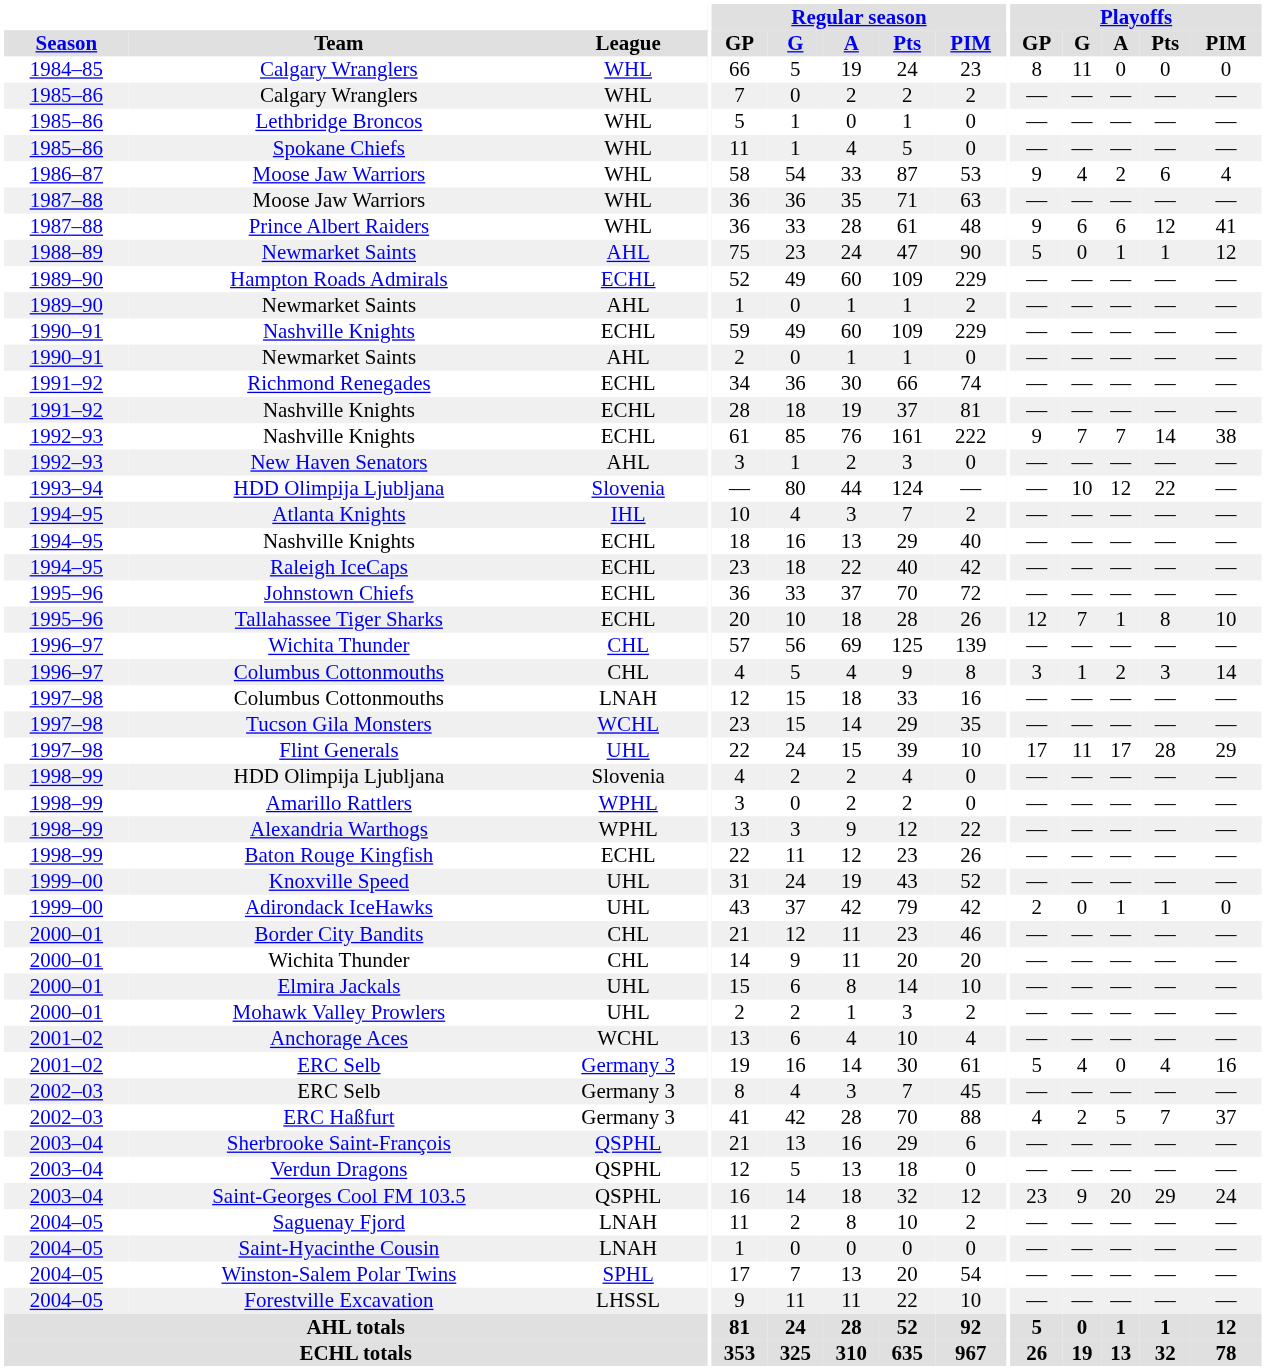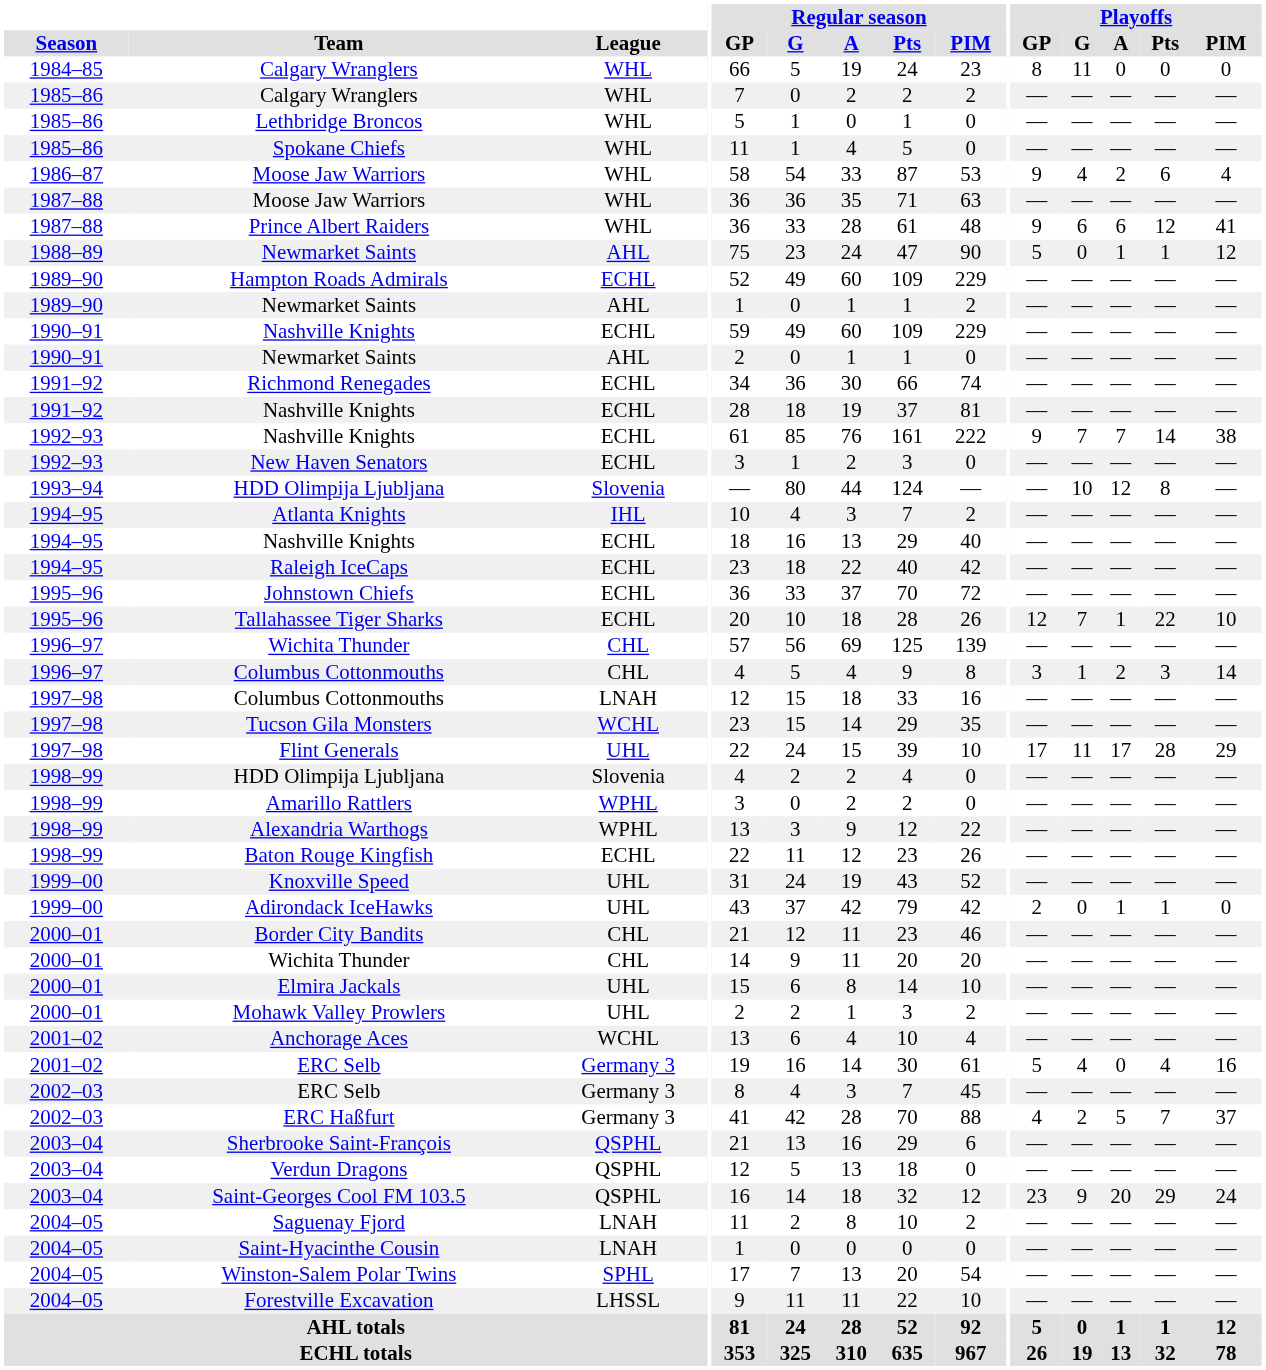New Haven Senators | League: AHL -> ECHL
1993–94 / HDD Olimpija Ljubljana | Playoffs / Pts: 22 -> 8
Tallahassee Tiger Sharks | Playoffs / Pts: 8 -> 22
